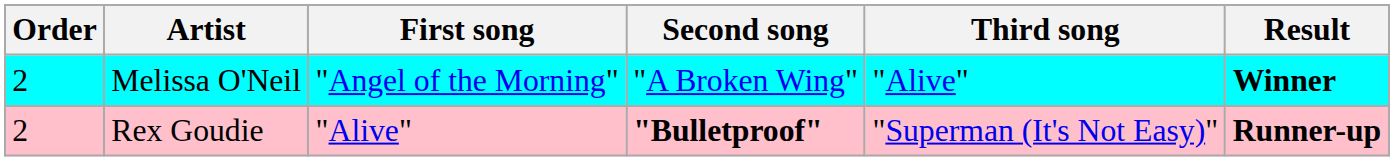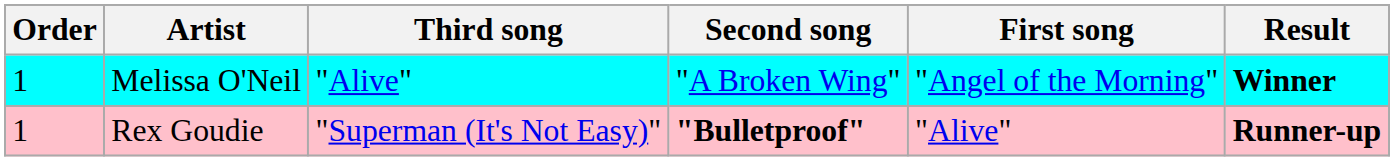columns swapped: First song <-> Third song
Melissa O'Neil | Order: 2 -> 1
Rex Goudie | Order: 2 -> 1
